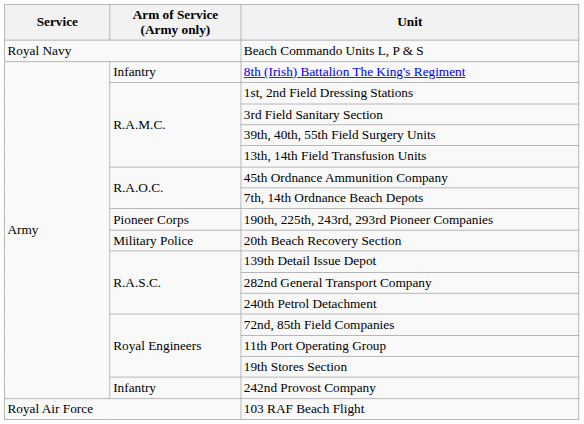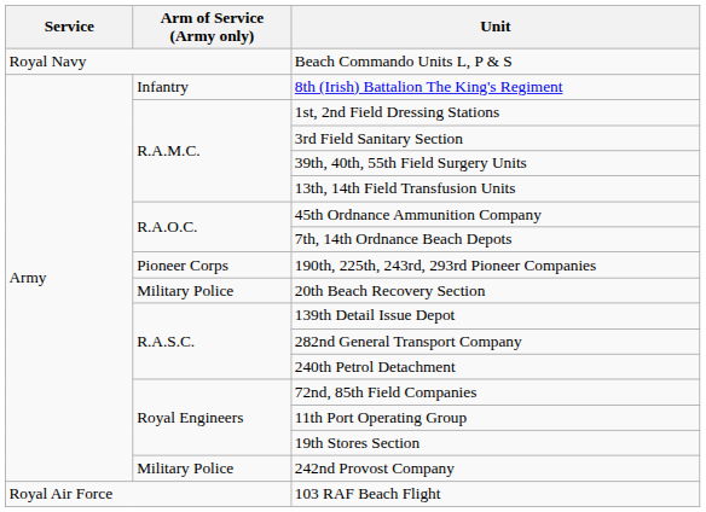242nd Provost Company | Arm of Service (Army only): Infantry -> Military Police
